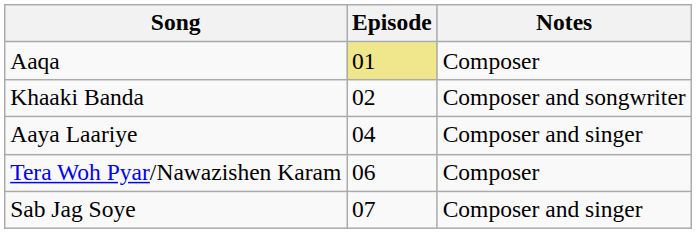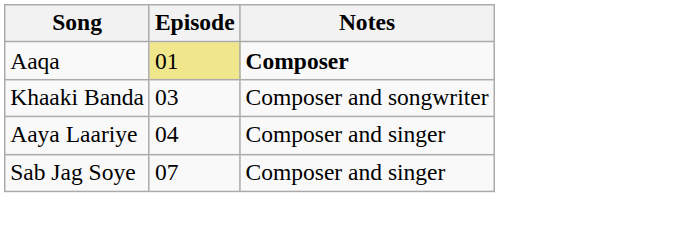Aaqa | Notes: normal -> bold
Khaaki Banda | Episode: 02 -> 03
- row: Tera Woh Pyar/Nawazishen Karam | 06 | Composer
